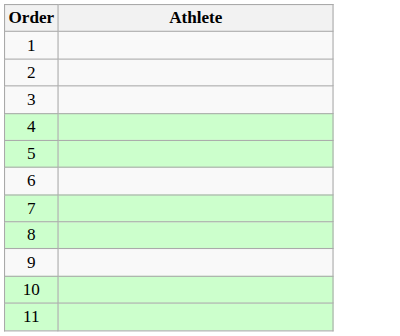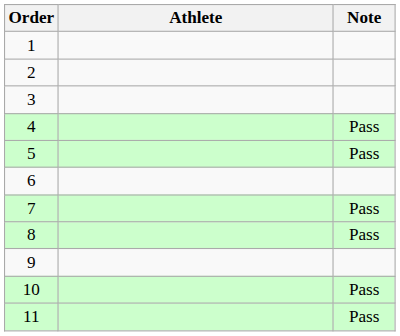+ column: Note | Pass | Pass | Pass | Pass | Pass | Pass
